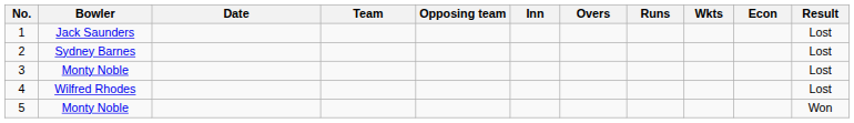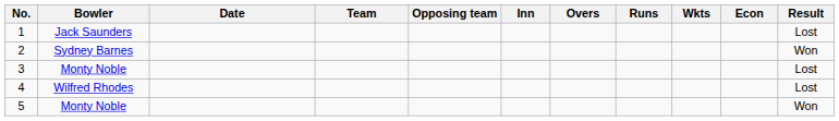2 | Result: Lost -> Won
